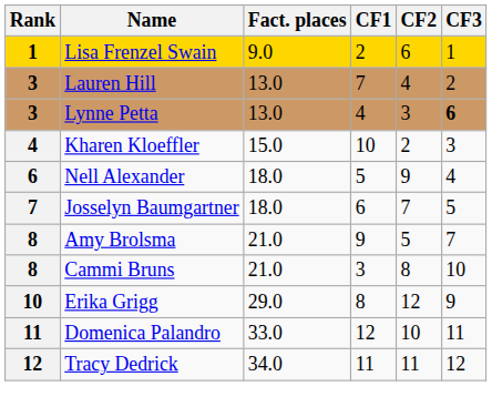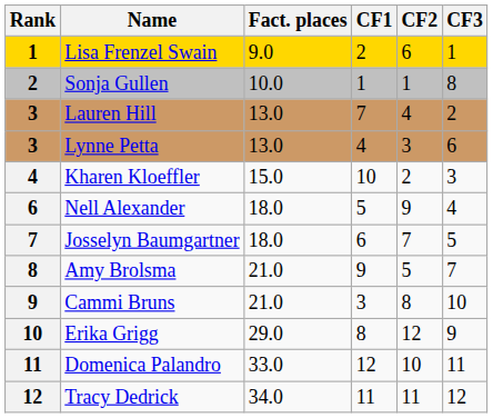+ row: 2 | Sonja Gullen | 10.0 | 1 | 1 | 8
Lynne Petta | CF3: bold -> normal
Cammi Bruns | Rank: 8 -> 9
